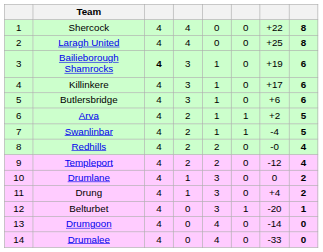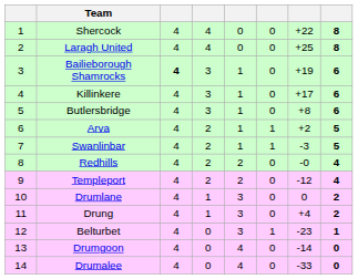Butlersbridge | column 7: +6 -> +8
Swanlinbar | column 7: -4 -> -3
Belturbet | column 7: -20 -> -23
